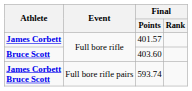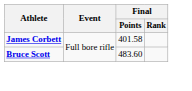James Corbett | Final / Points: 401.57 -> 401.58
Bruce Scott | Final / Points: 403.60 -> 483.60
- row: James Corbett Bruce Scott | Full bore rifle pairs | 593.74
